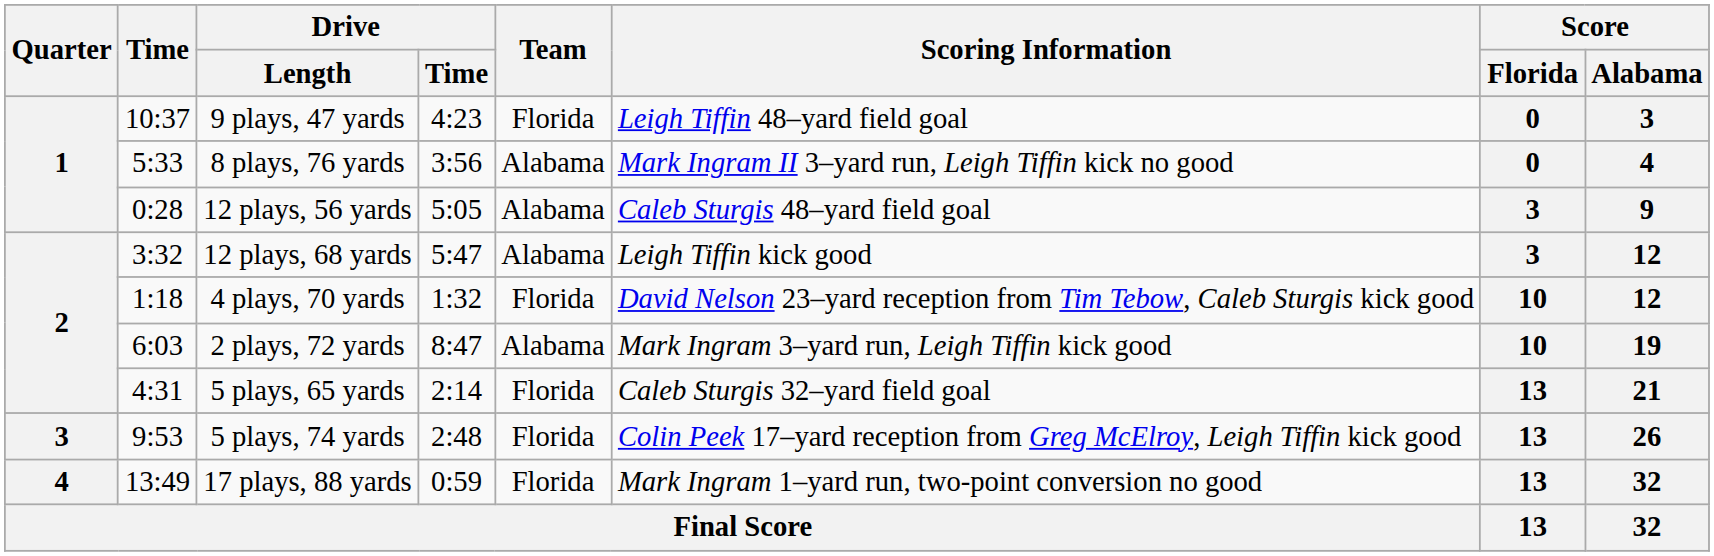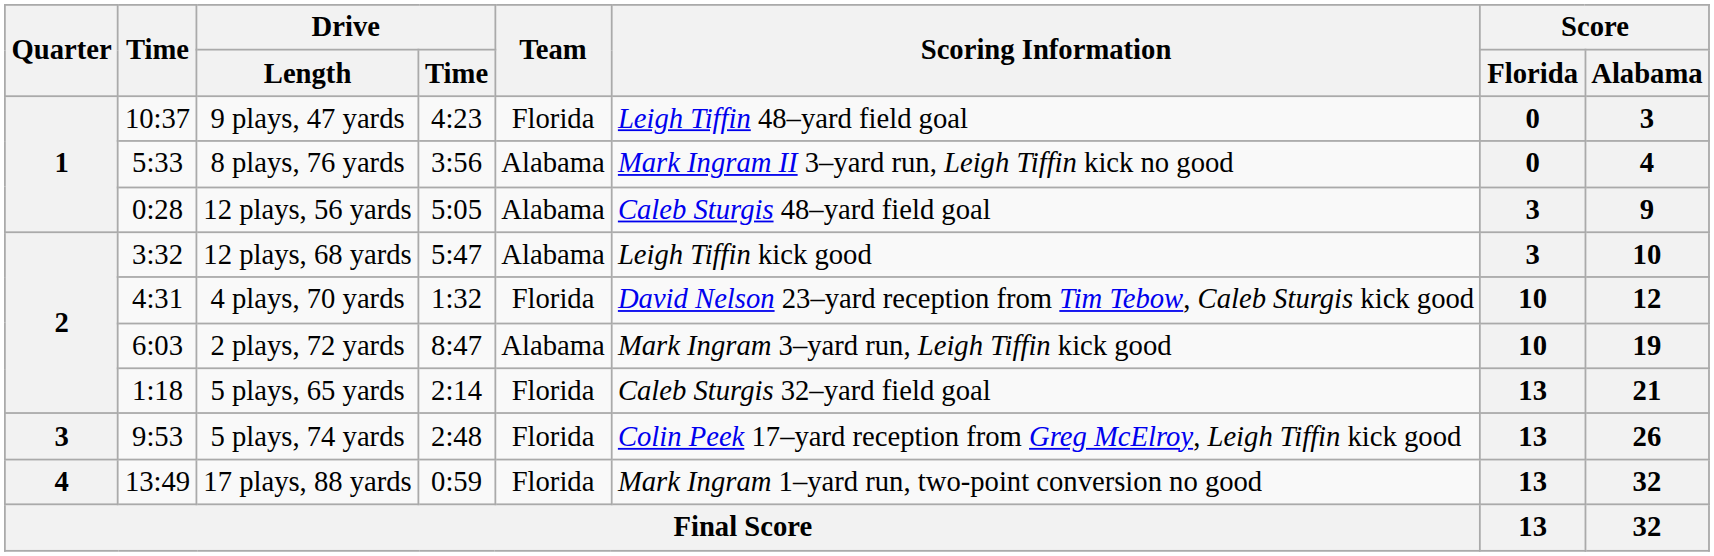12 plays, 68 yards | Score / Alabama: 12 -> 10
4 plays, 70 yards | Time: 1:18 -> 4:31
5 plays, 65 yards | Time: 4:31 -> 1:18
